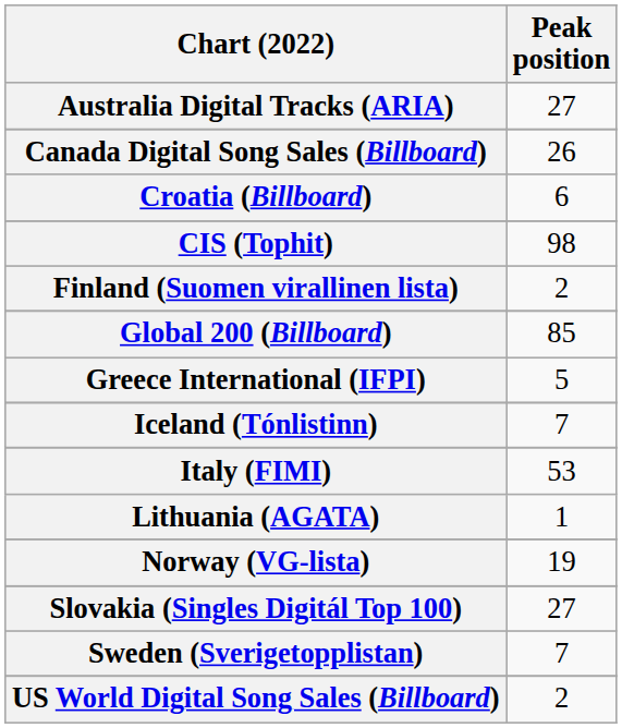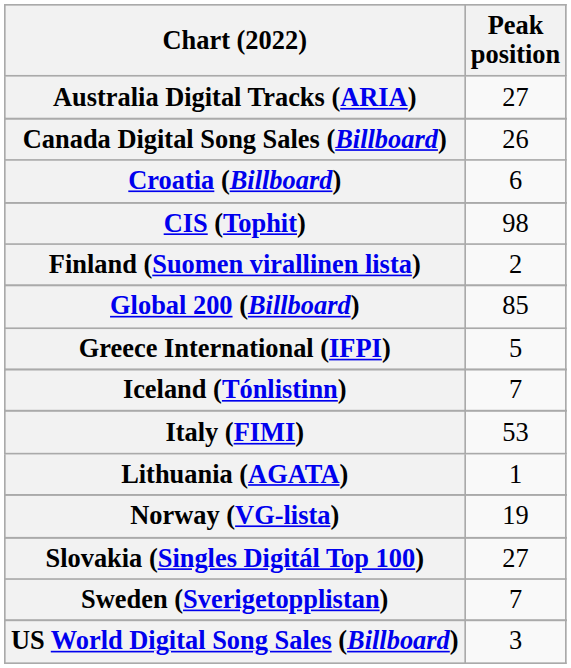US World Digital Song Sales (Billboard) | Peak position: 2 -> 3
